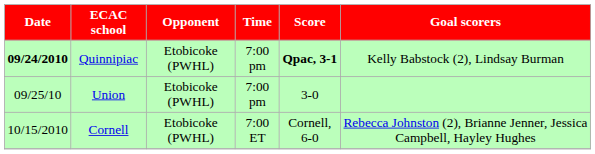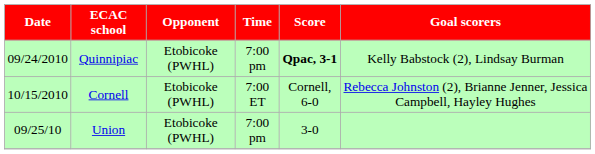Quinnipiac | Date: bold -> normal
rows swapped: Union <-> Cornell
